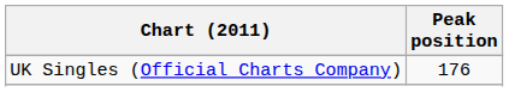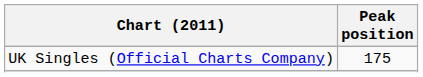UK Singles (Official Charts Company) | Peak position: 176 -> 175
